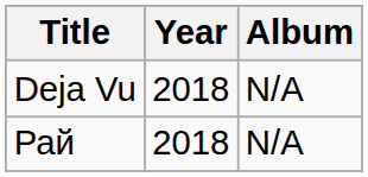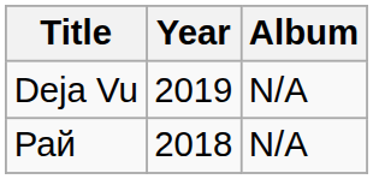Deja Vu | Year: 2018 -> 2019
